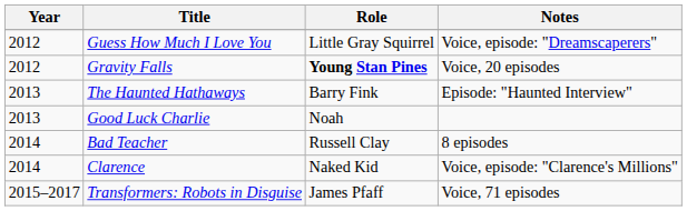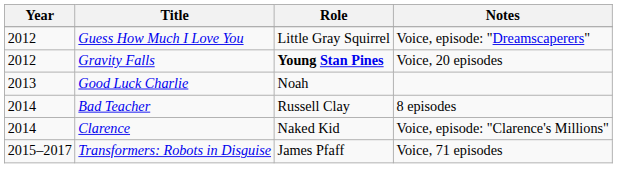- row: 2013 | The Haunted Hathaways | Barry Fink | Episode: "Haunted Interview"
